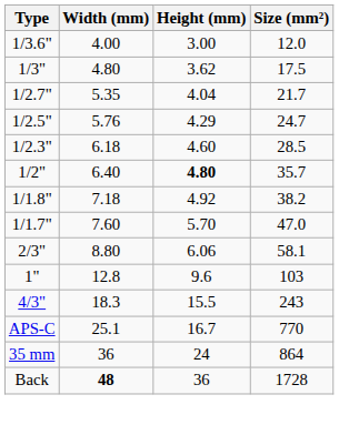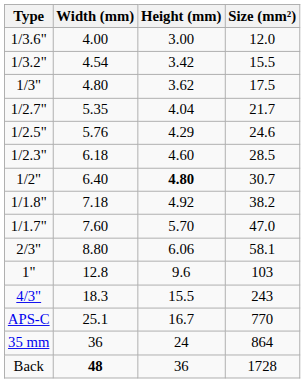+ row: 1/3.2" | 4.54 | 3.42 | 15.5
1/2.5" | Size (mm²): 24.7 -> 24.6
1/2" | Size (mm²): 35.7 -> 30.7
